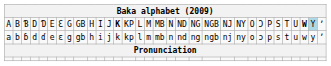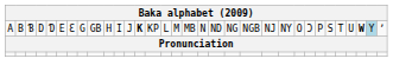- row: a | b | ɓ | d | ɗ | e | ɛ | g | gb | h | i | j | k | kp | l | m | mb | n | nd | ng | ngb | nj | ny | o | ɔ | p | s | t | u | w | y | ʼ
